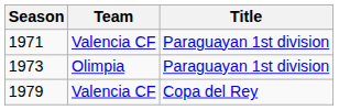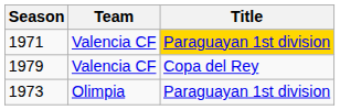1971 | Title: no background -> gold background
rows swapped: 1979 <-> 1973
